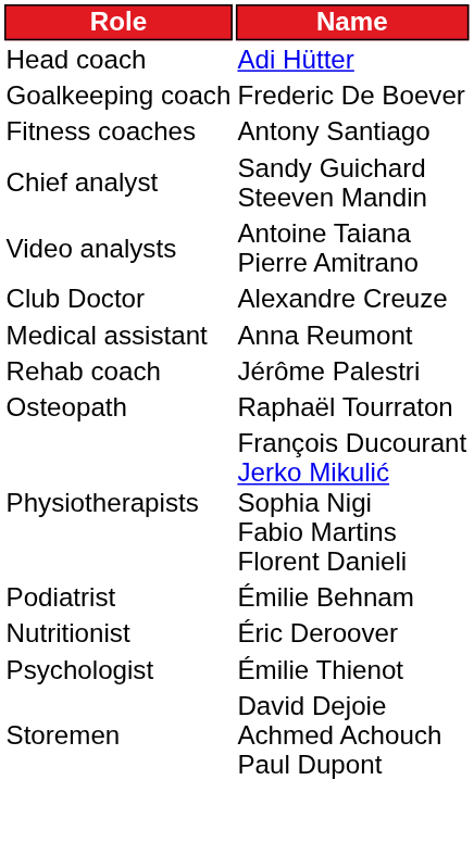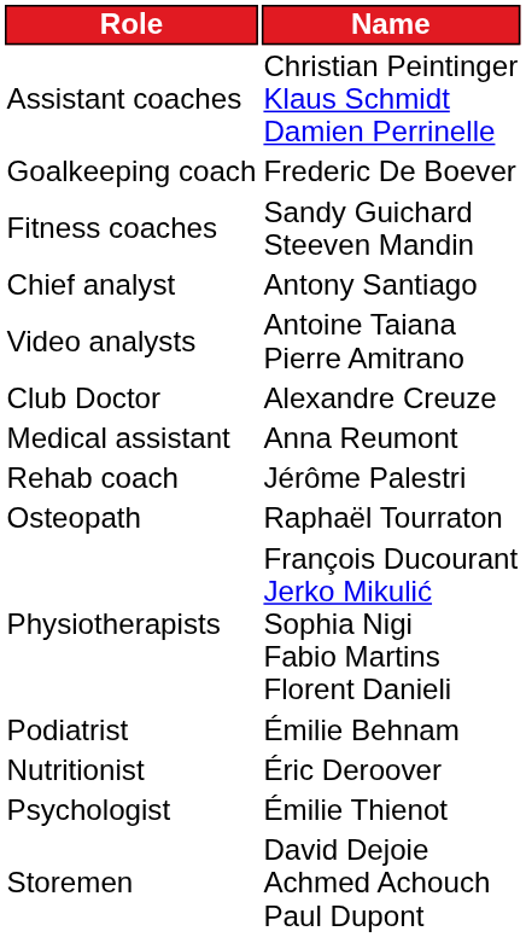- row: Head coach | Adi Hütter
+ row: Assistant coaches | Christian Peintinger Klaus Schmidt Damien Perrinelle
Fitness coaches | Name: Antony Santiago -> Sandy Guichard Steeven Mandin
Chief analyst | Name: Sandy Guichard Steeven Mandin -> Antony Santiago
